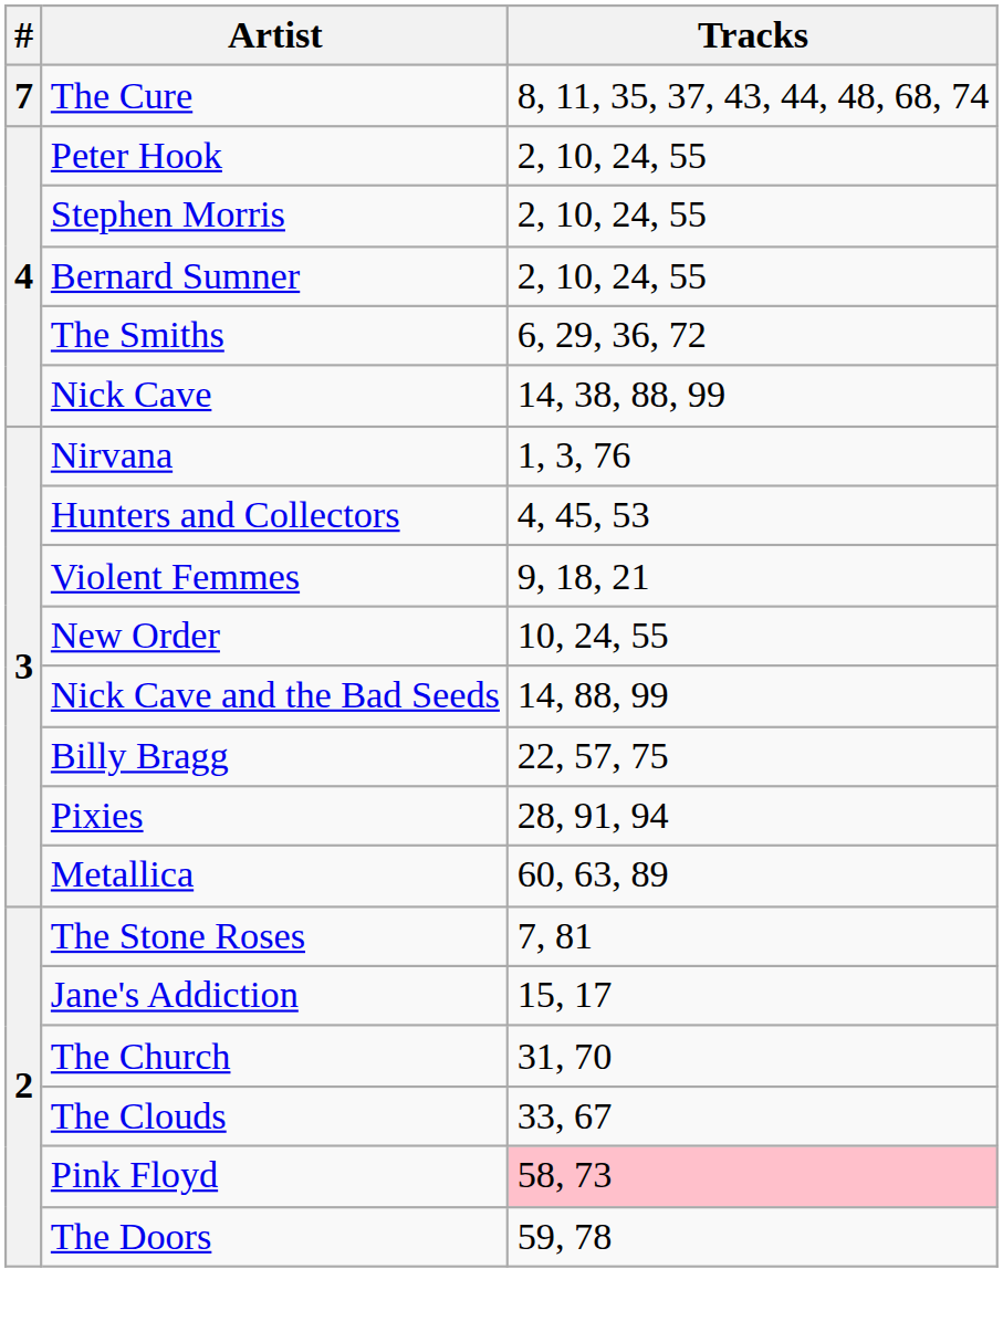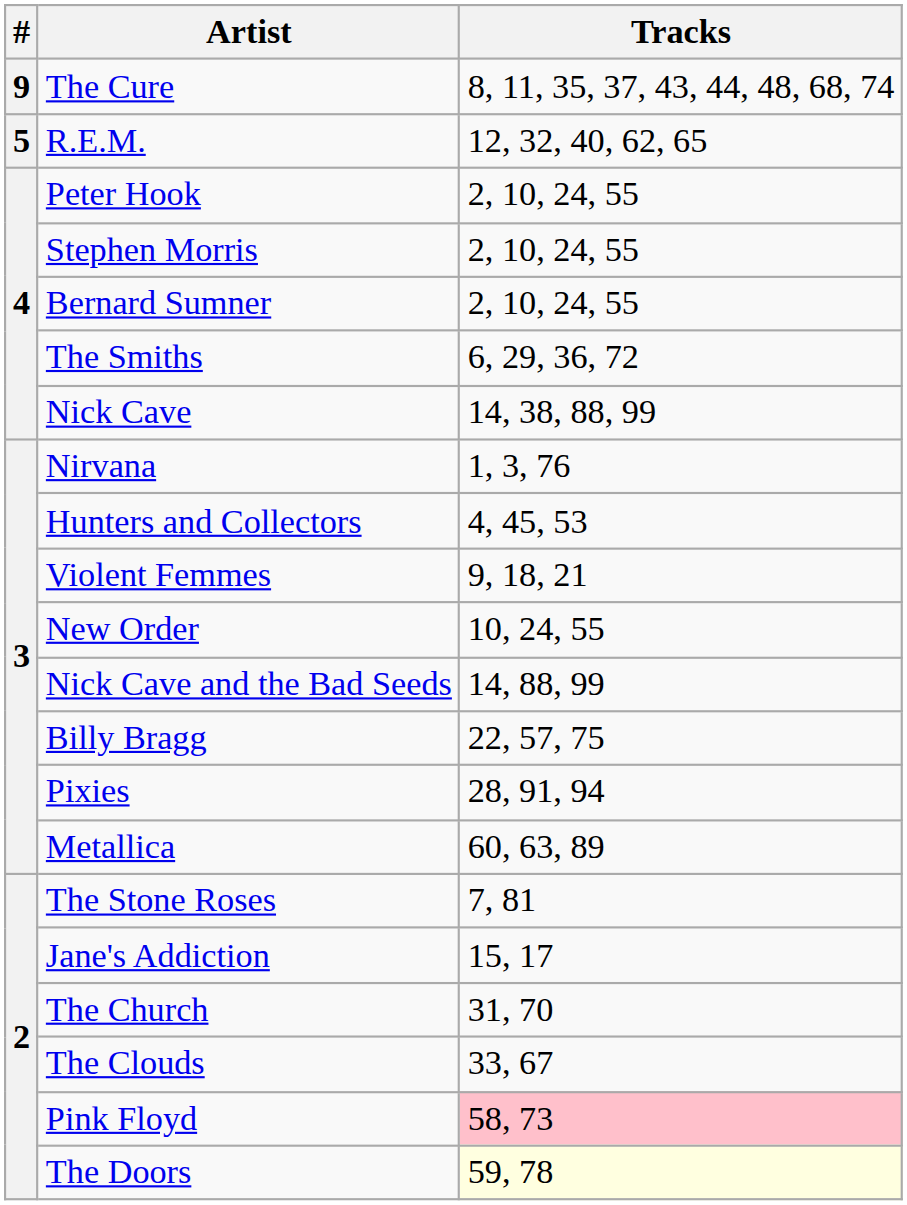The Cure | #: 7 -> 9
+ row: 5 | R.E.M. | 12, 32, 40, 62, 65
The Doors | Tracks: no background -> lightyellow background
